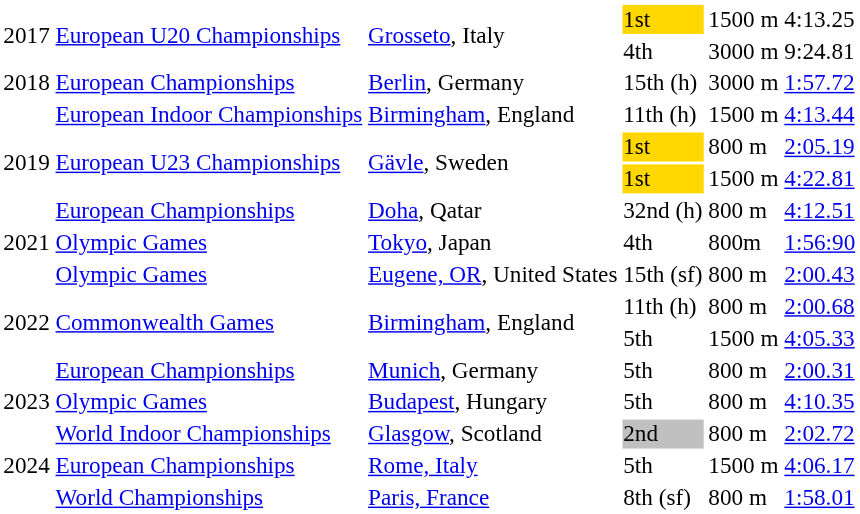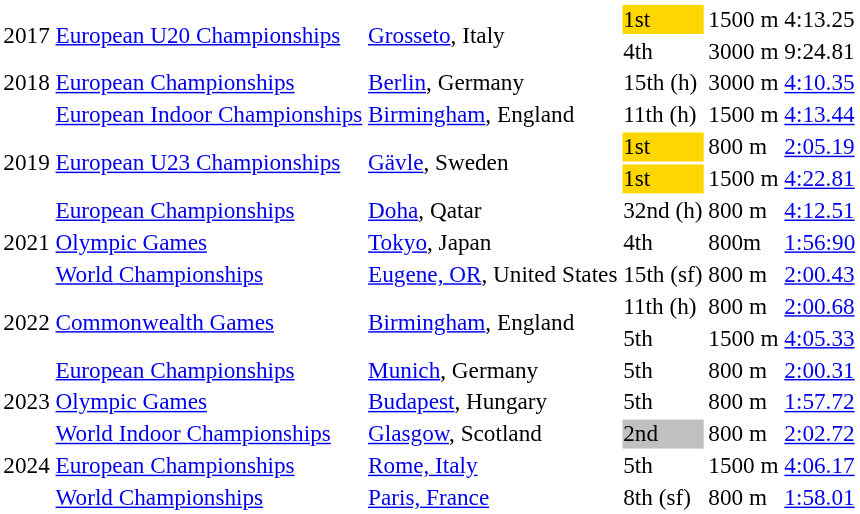Berlin, Germany | column 6: 1:57.72 -> 4:10.35
Eugene, OR, United States | column 2: Olympic Games -> World Championships
Budapest, Hungary | column 6: 4:10.35 -> 1:57.72
